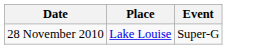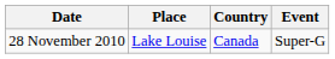+ column: Country | Canada
